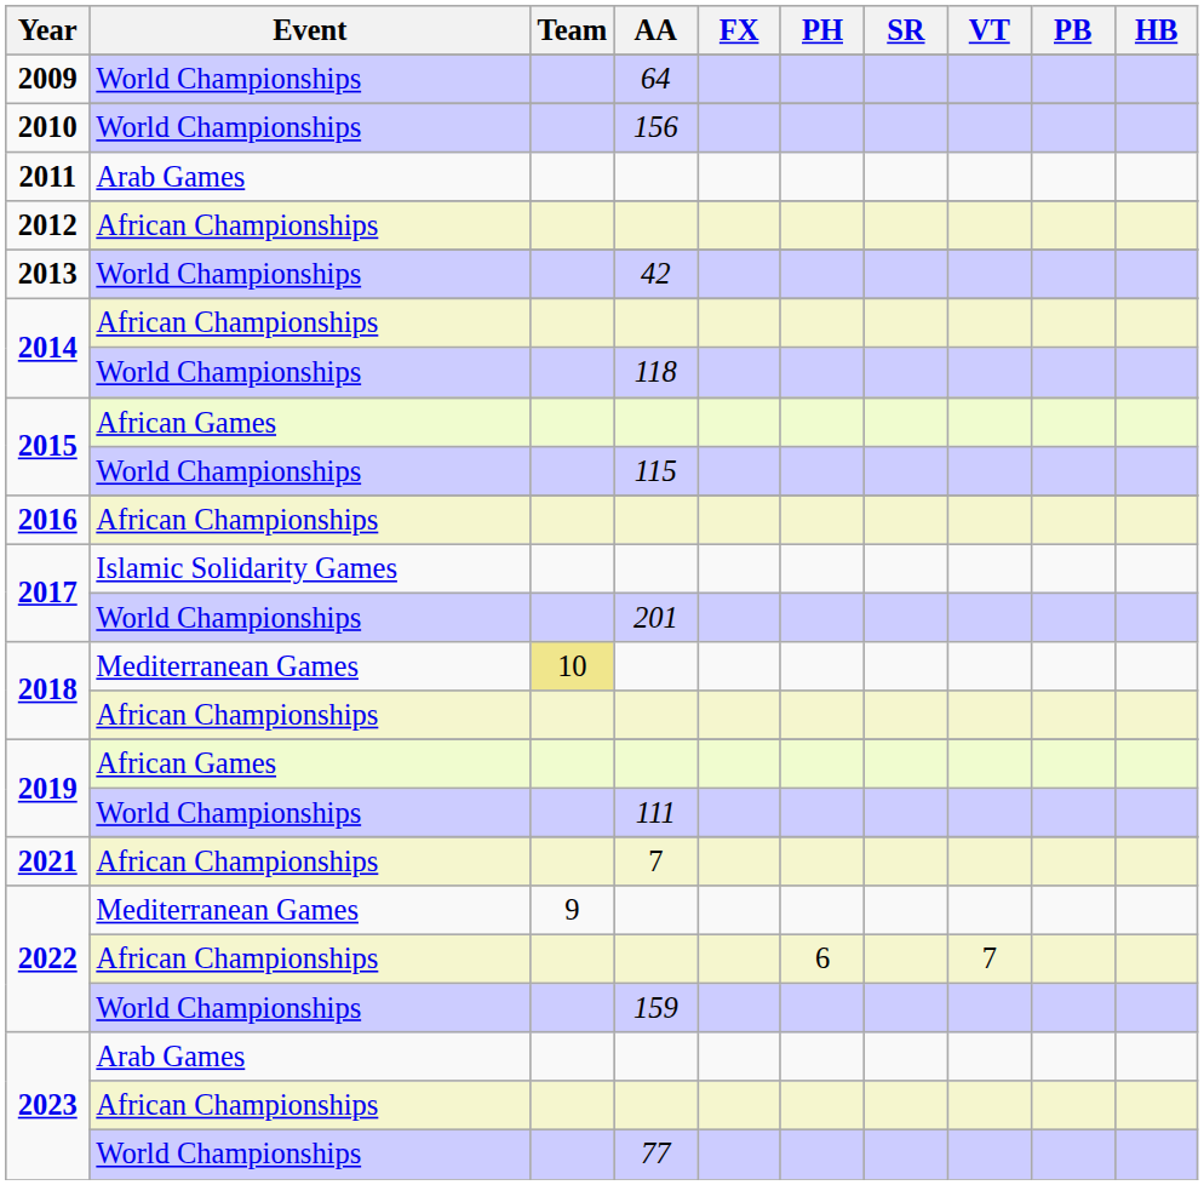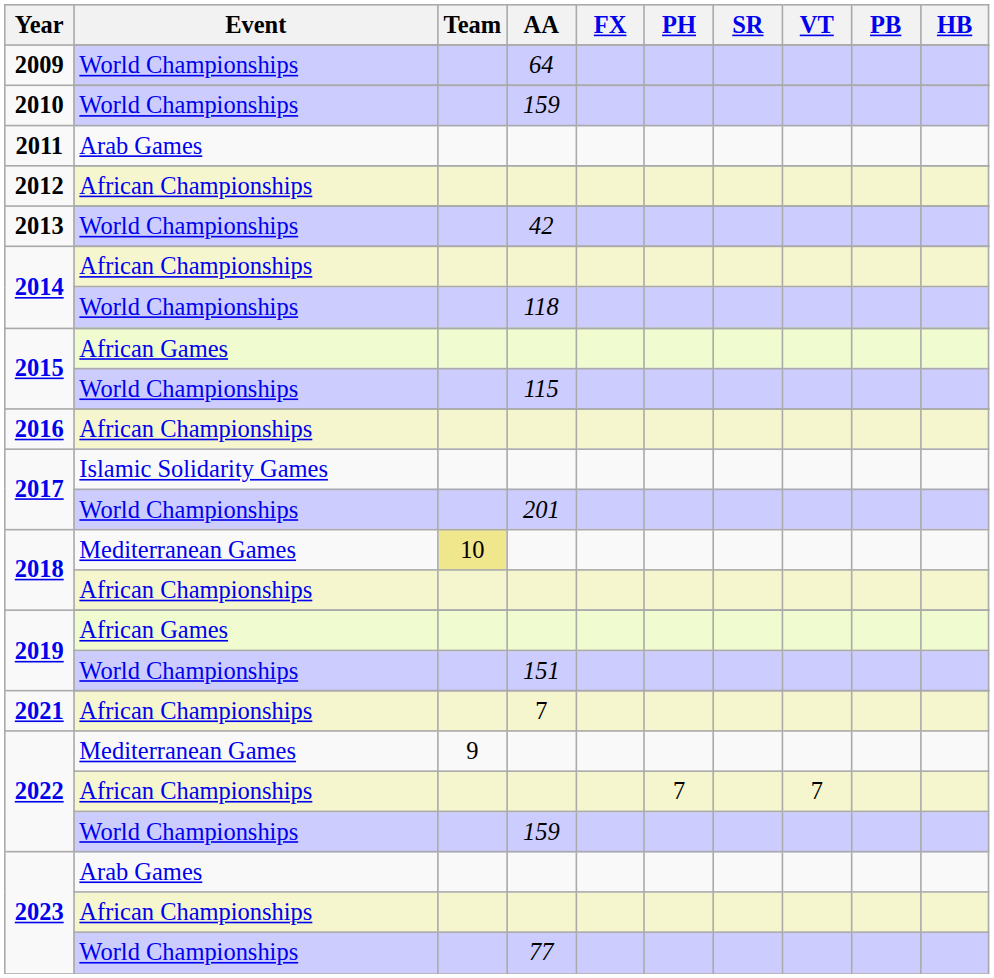2010 / World Championships | AA: 156 -> 159
2019 / World Championships | AA: 111 -> 151
2022 / African Championships | PH: 6 -> 7
